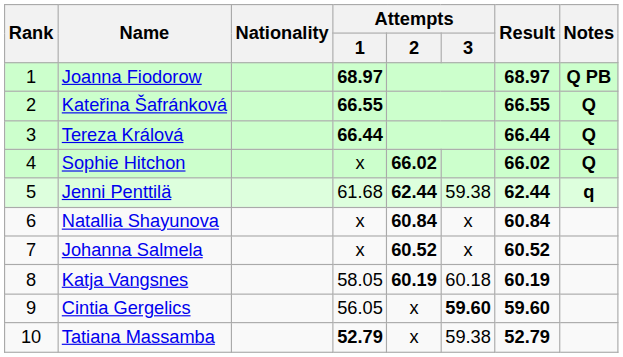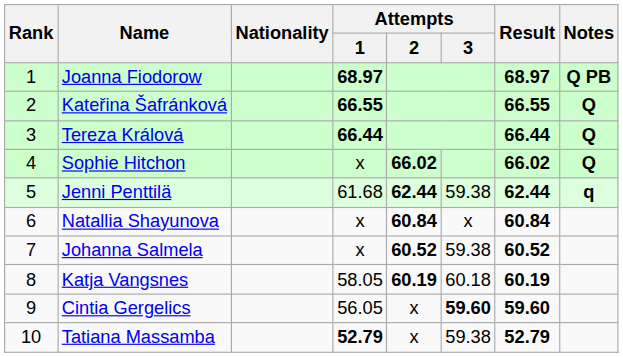Johanna Salmela | Attempts / 3: x -> 59.38
